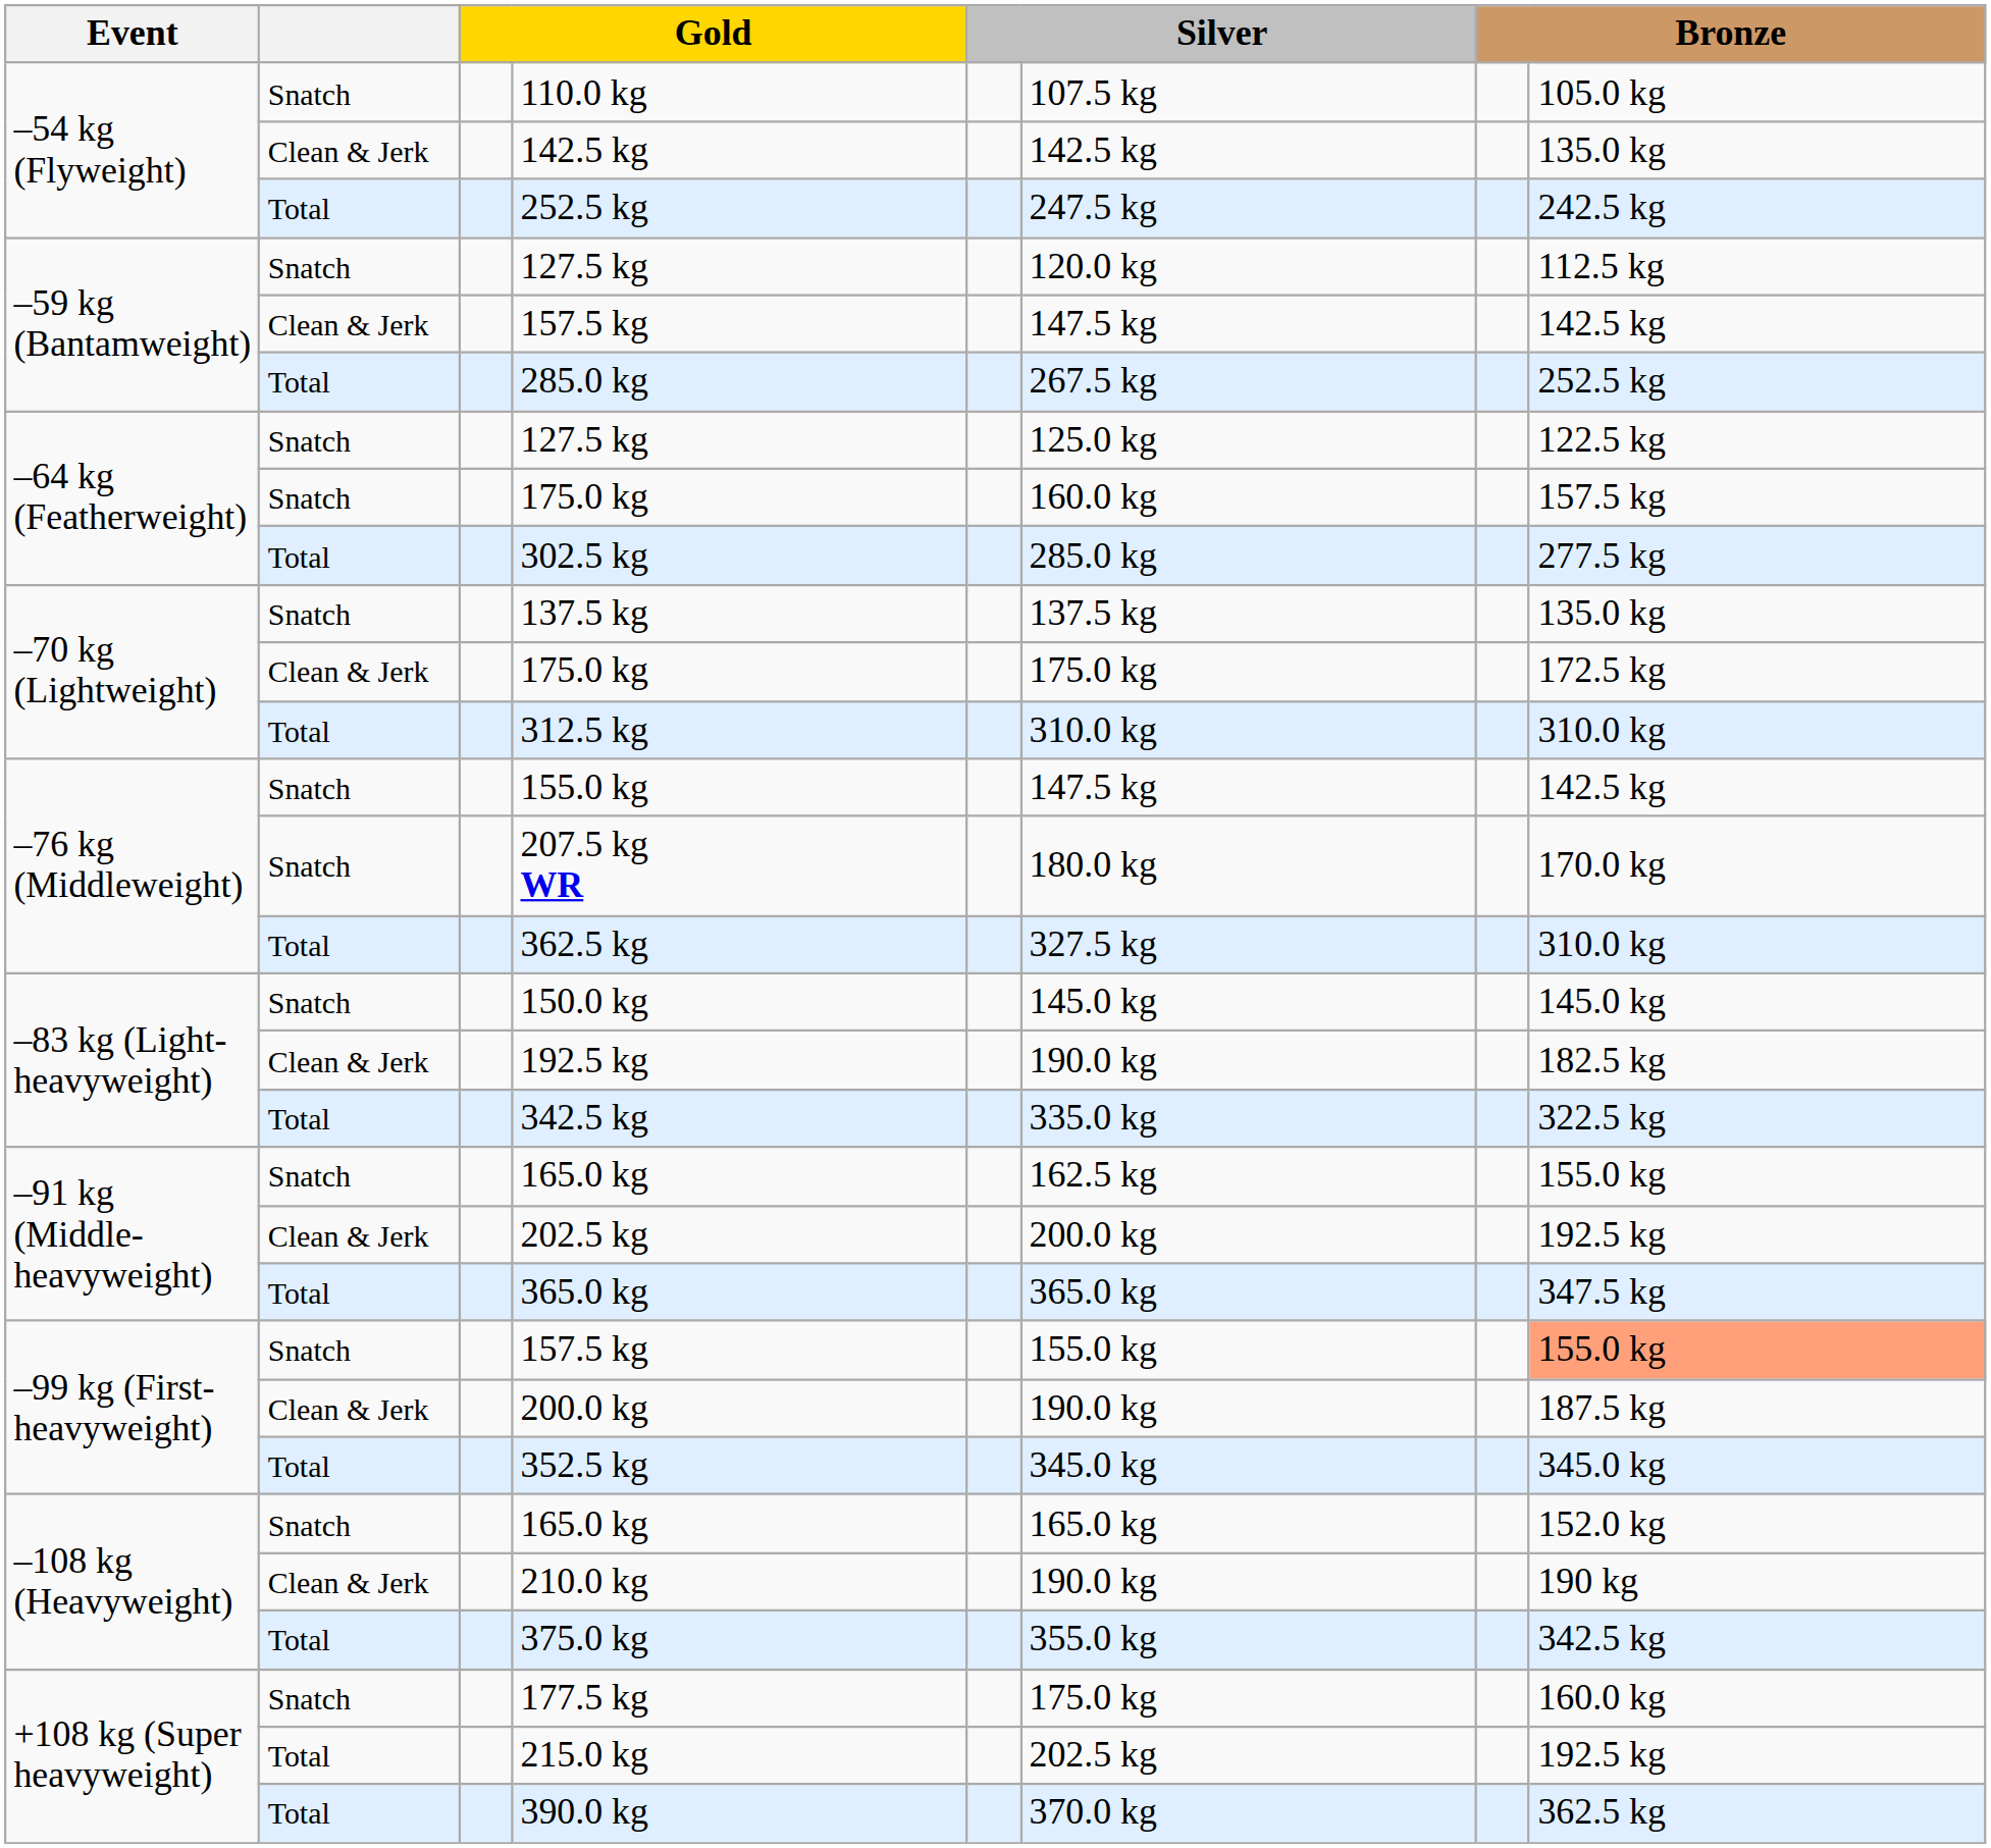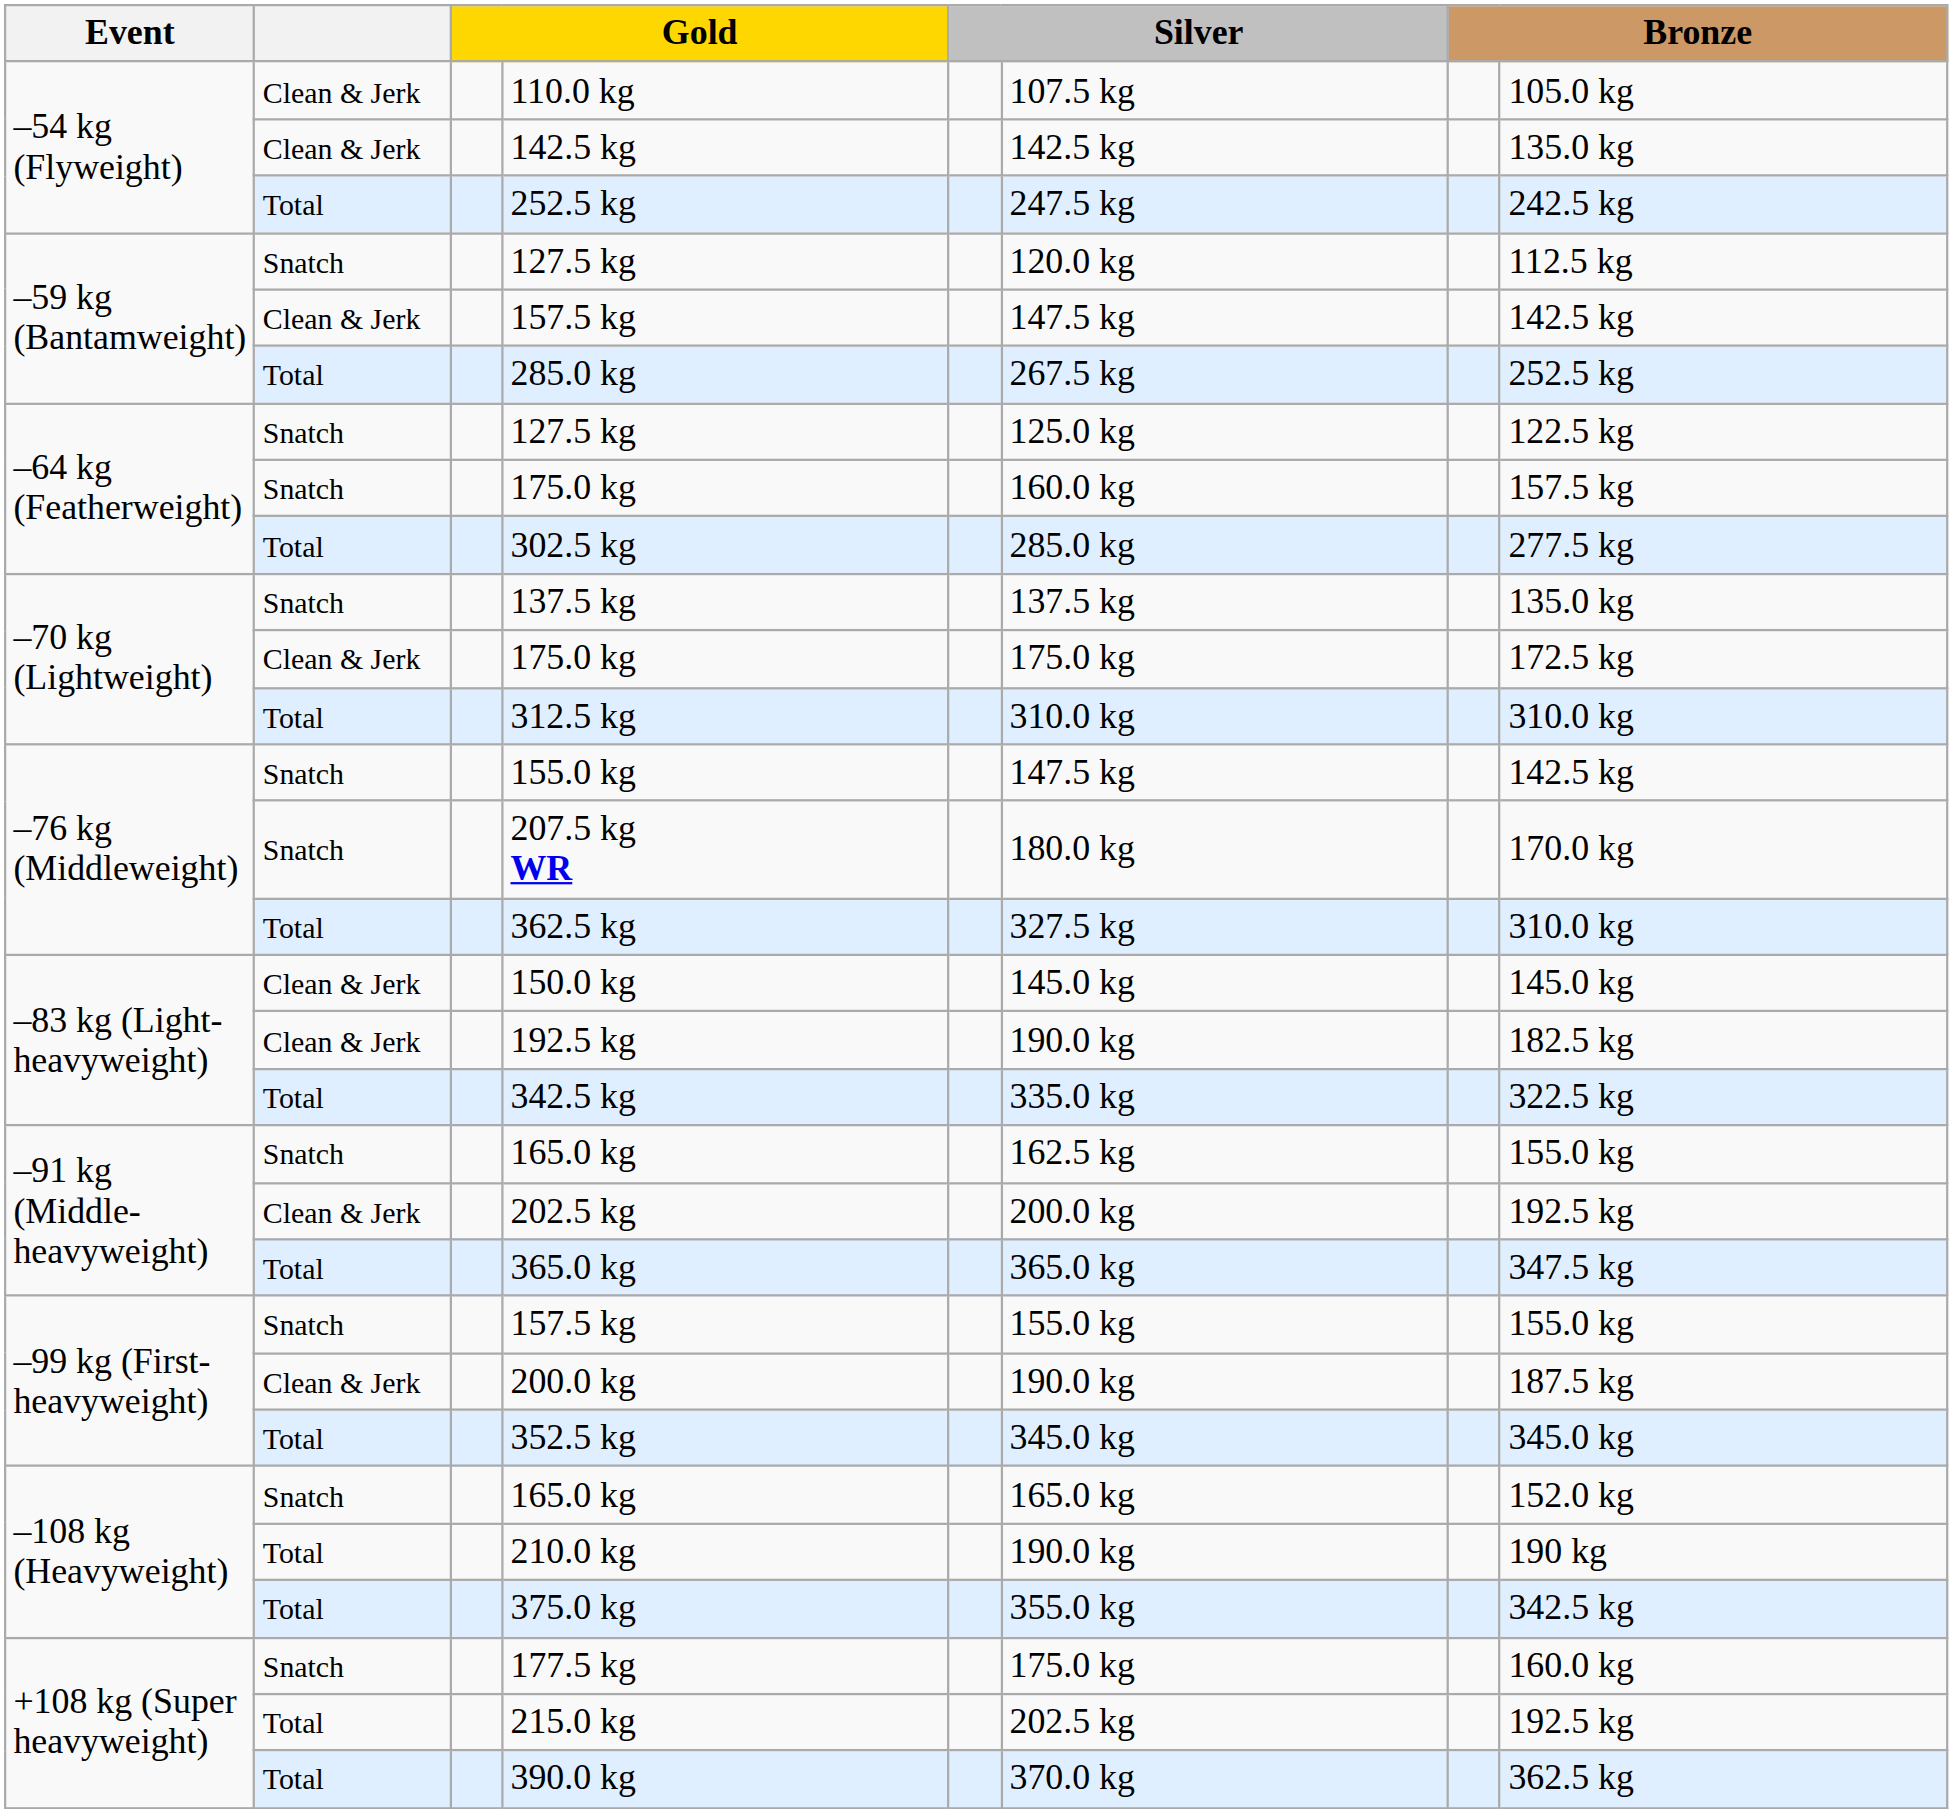110.0 kg | column 2: Snatch -> Clean & Jerk
150.0 kg | column 2: Snatch -> Clean & Jerk
–99 kg (First-heavyweight) / 157.5 kg | column 8: lightsalmon background -> no background
210.0 kg | column 2: Clean & Jerk -> Total
